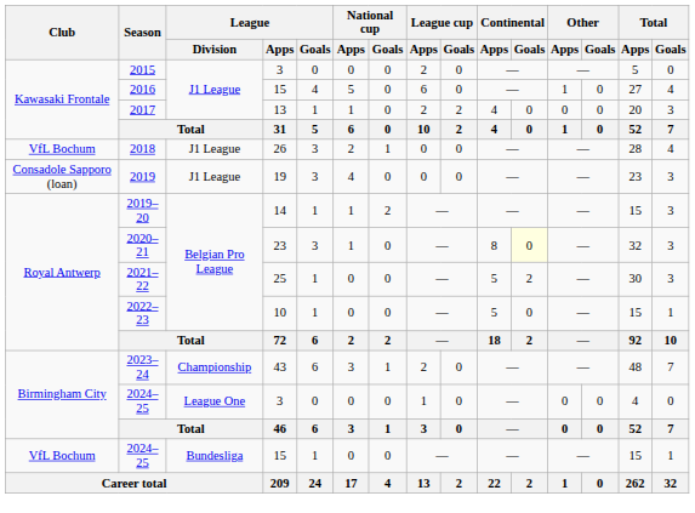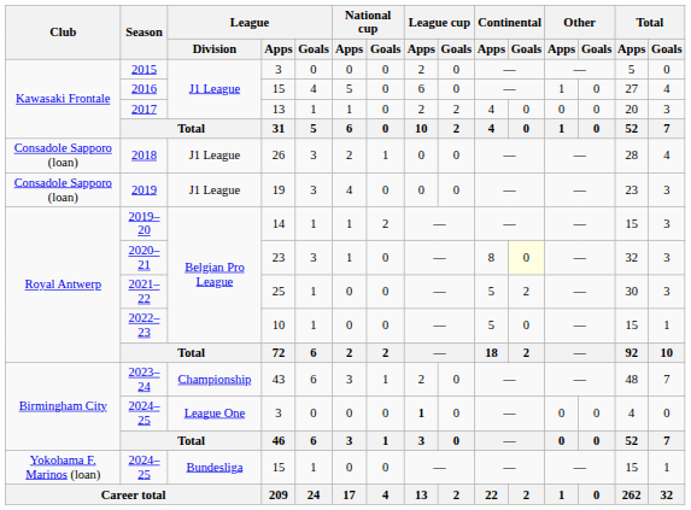2018 | Club: VfL Bochum -> Consadole Sapporo (loan)
2024–25 / 3 | League cup / Apps: normal -> bold
2024–25 / 15 | Club: VfL Bochum -> Yokohama F. Marinos (loan)
